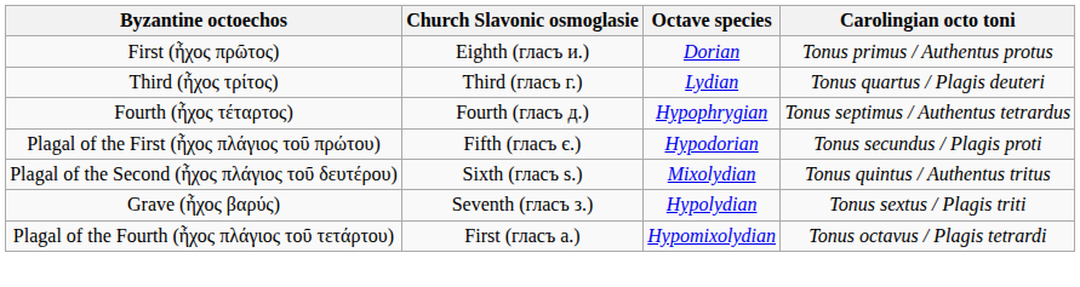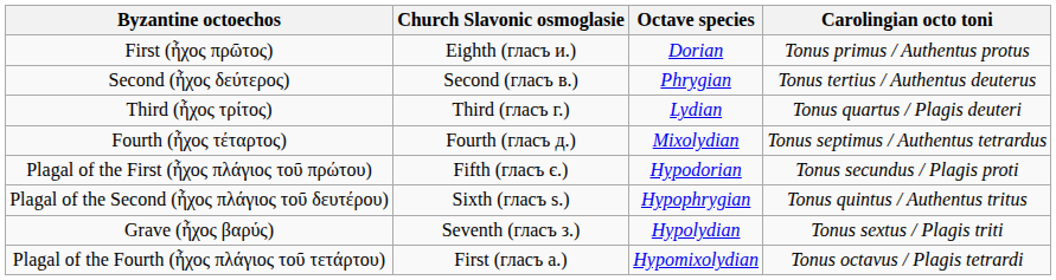+ row: Second (ἦχος δεύτερος) | Second (гласъ в.) | Phrygian | Tonus tertius / Authentus deuterus
Fourth (ἦχος τέταρτος) | Octave species: Hypophrygian -> Mixolydian
Plagal of the Second (ἦχος πλάγιος τοῦ δευτέρου) | Octave species: Mixolydian -> Hypophrygian
